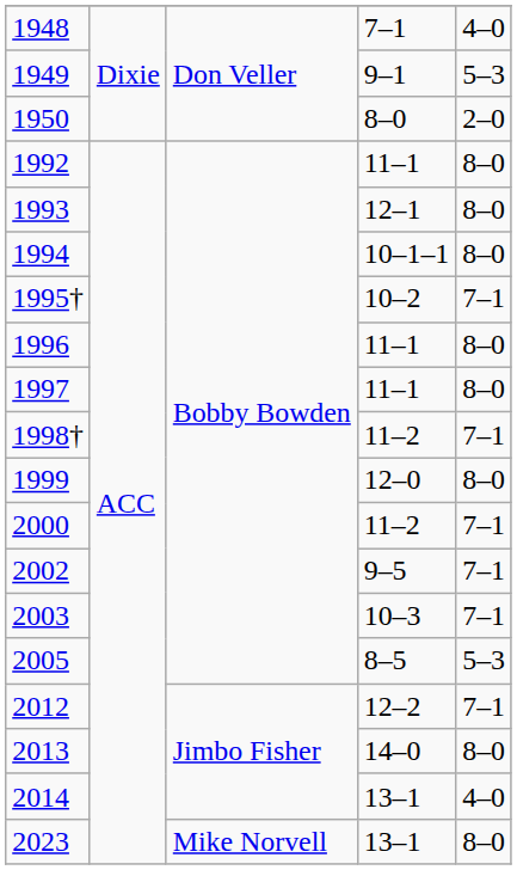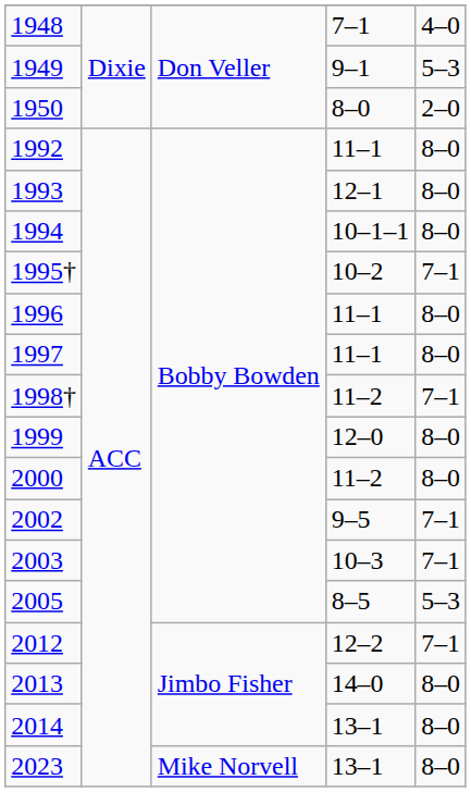2000 | column 5: 7–1 -> 8–0
2014 | column 5: 4–0 -> 8–0
